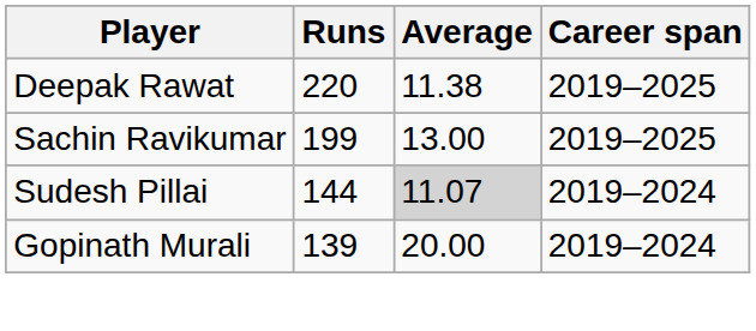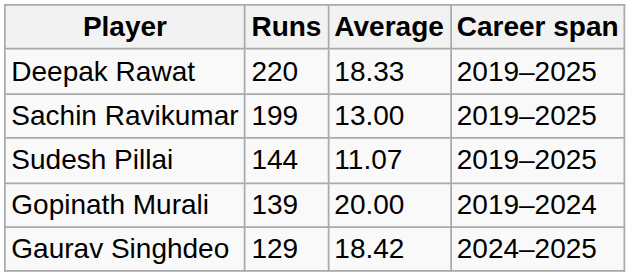Deepak Rawat | Average: 11.38 -> 18.33
Sudesh Pillai | Average: lightgrey background -> no background
Sudesh Pillai | Career span: 2019–2024 -> 2019–2025
+ row: Gaurav Singhdeo | 129 | 18.42 | 2024–2025
